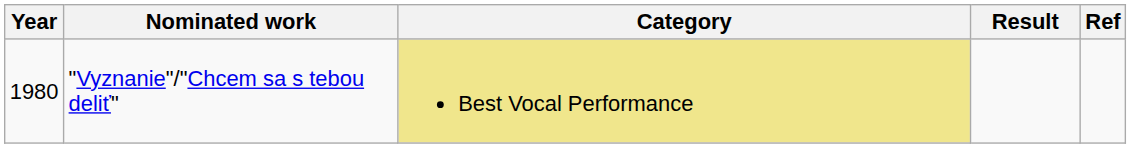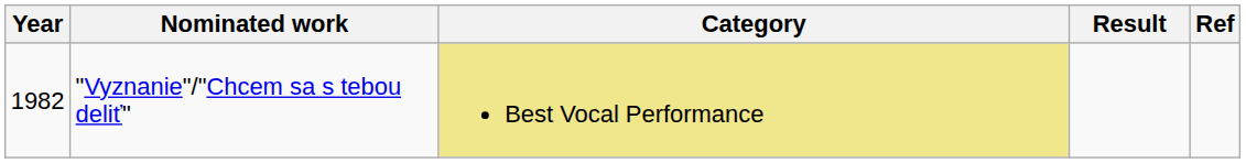"Vyznanie"/"Chcem sa s tebou deliť" | Year: 1980 -> 1982
